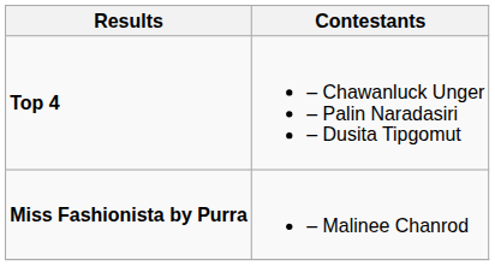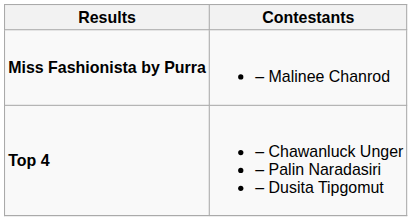rows swapped: Miss Fashionista by Purra <-> Top 4
